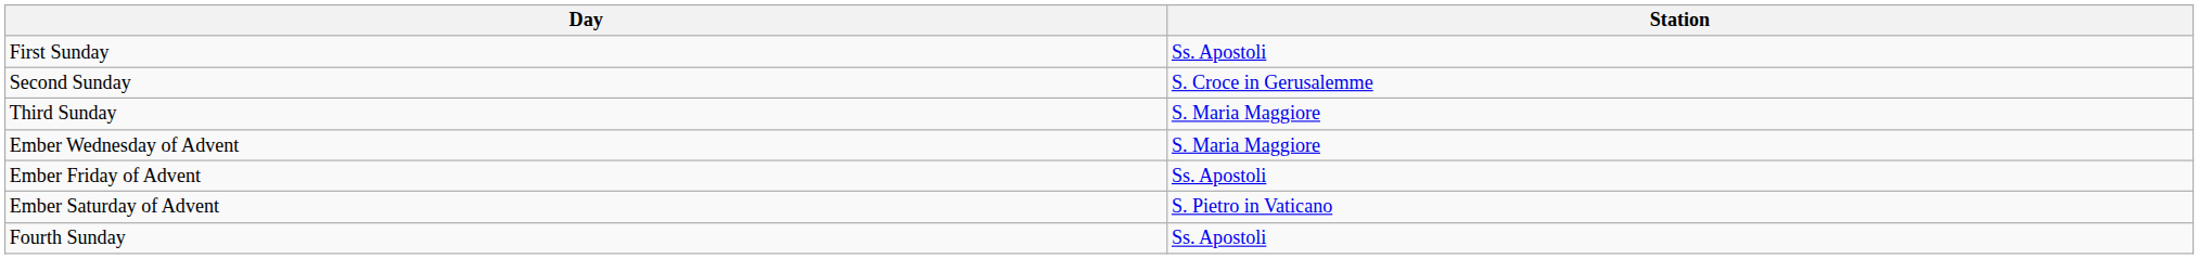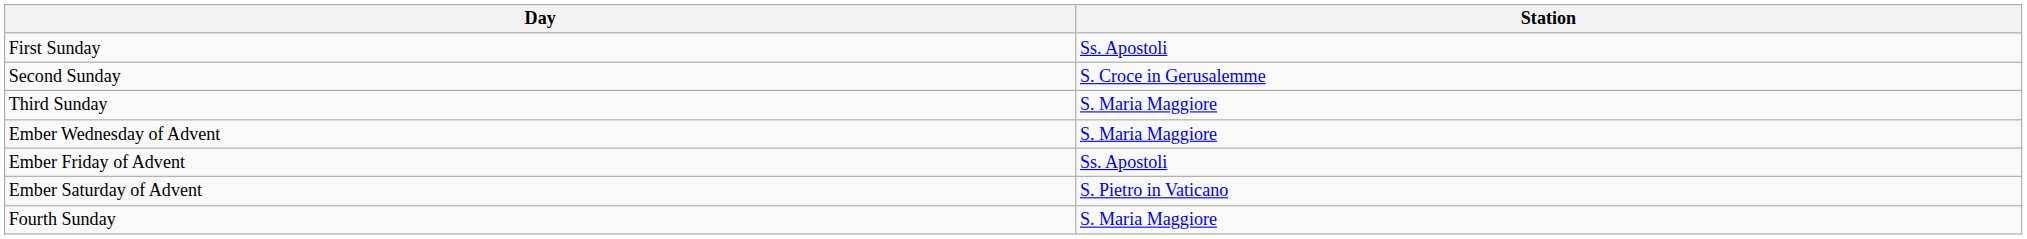Fourth Sunday | Station: Ss. Apostoli -> S. Maria Maggiore
